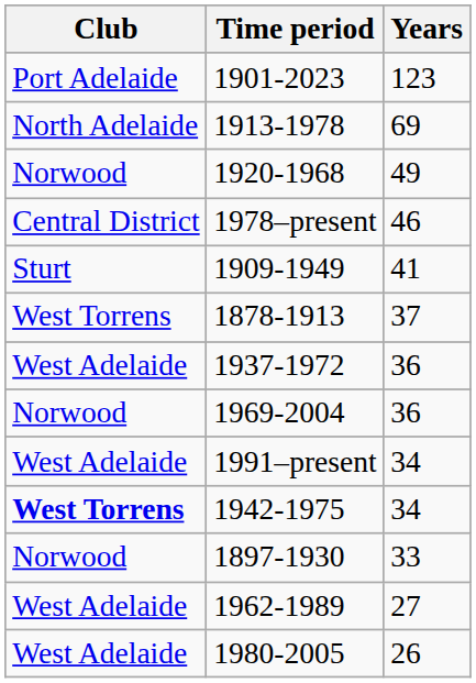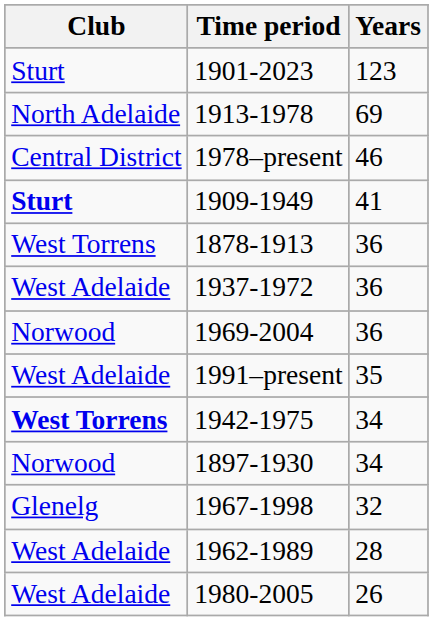1901-2023 | Club: Port Adelaide -> Sturt
- row: Norwood | 1920-1968 | 49
1909-1949 | Club: normal -> bold
1878-1913 | Years: 37 -> 36
1991–present | Years: 34 -> 35
1897-1930 | Years: 33 -> 34
+ row: Glenelg | 1967-1998 | 32
1962-1989 | Years: 27 -> 28
